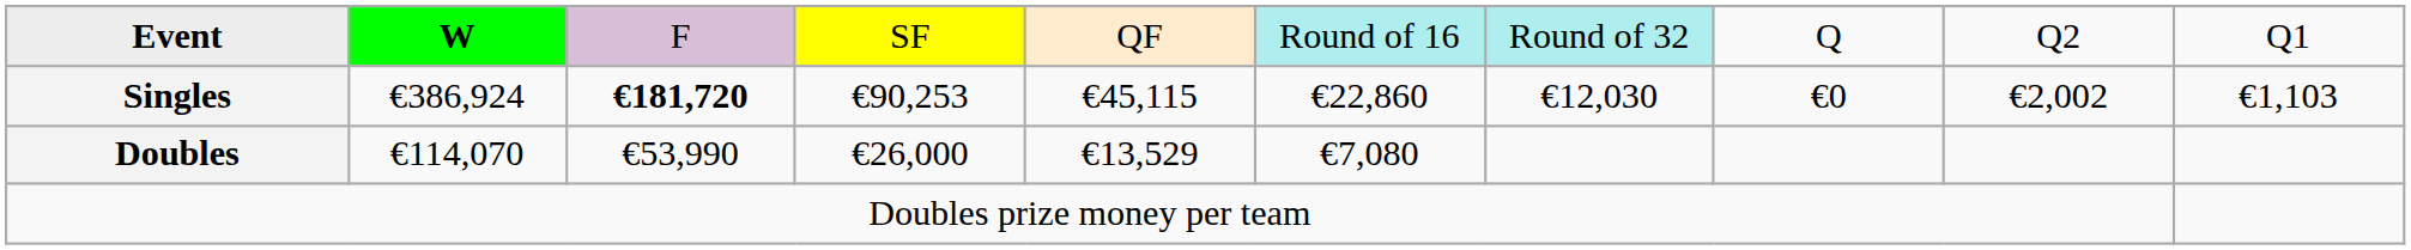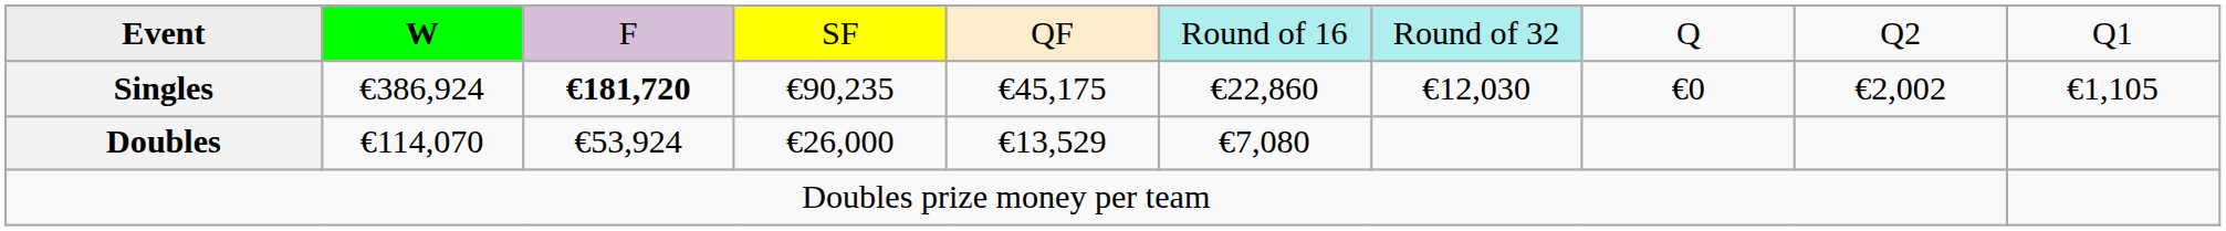Singles | column 4: €90,253 -> €90,235
Singles | column 5: €45,115 -> €45,175
Singles | column 10: €1,103 -> €1,105
Doubles | column 3: €53,990 -> €53,924
